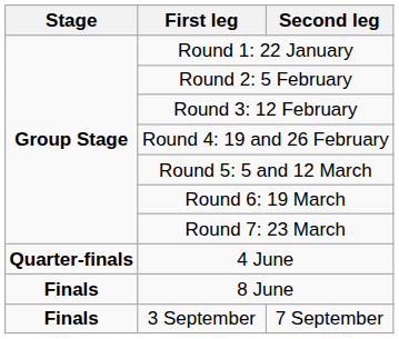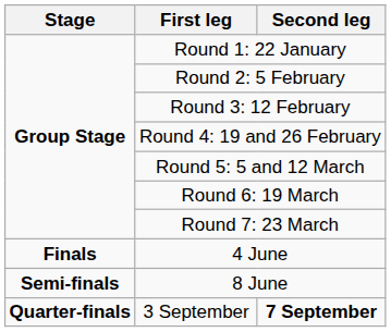4 June | Stage: Quarter-finals -> Finals
8 June | Stage: Finals -> Semi-finals
3 September | Stage: Finals -> Quarter-finals
3 September | Second leg: normal -> bold
